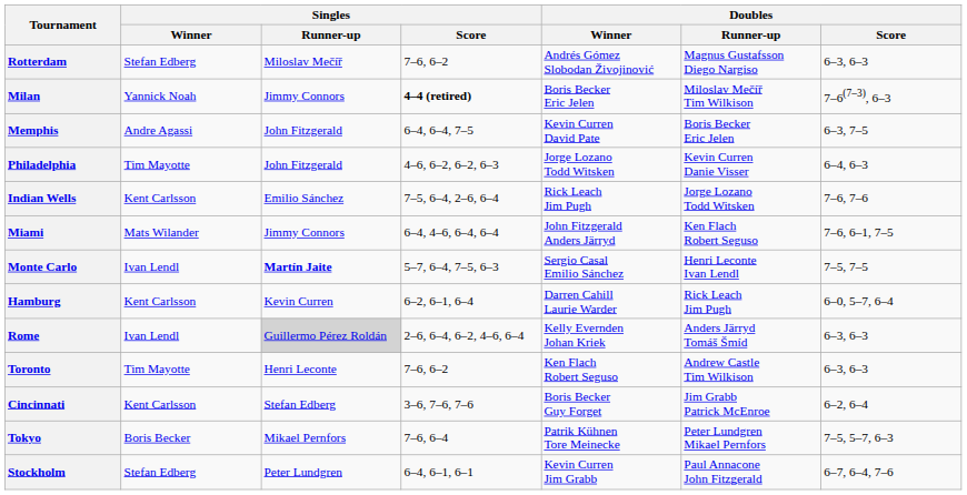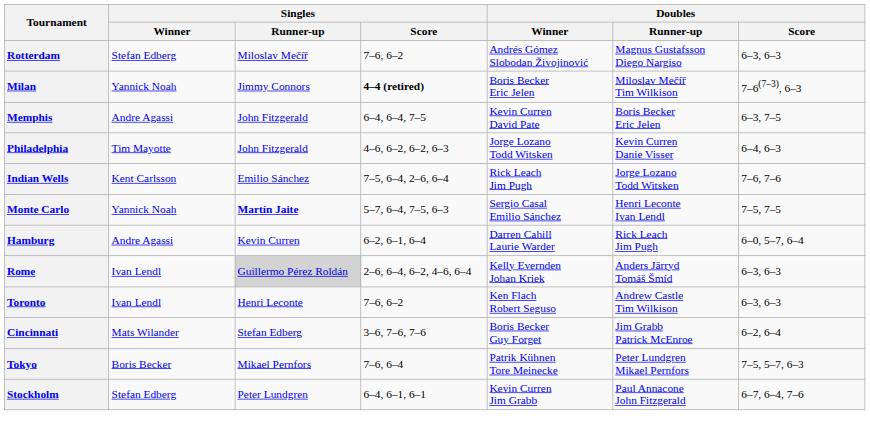- row: Miami | Mats Wilander | Jimmy Connors | 6–4, 4–6, 6–4, 6–4 | John Fitzgerald Anders Järryd | Ken Flach Robert Seguso | 7–6, 6–1, 7–5
Monte Carlo | Singles / Winner: Ivan Lendl -> Yannick Noah
Hamburg | Singles / Winner: Kent Carlsson -> Andre Agassi
Toronto | Singles / Winner: Tim Mayotte -> Ivan Lendl
Cincinnati | Singles / Winner: Kent Carlsson -> Mats Wilander
